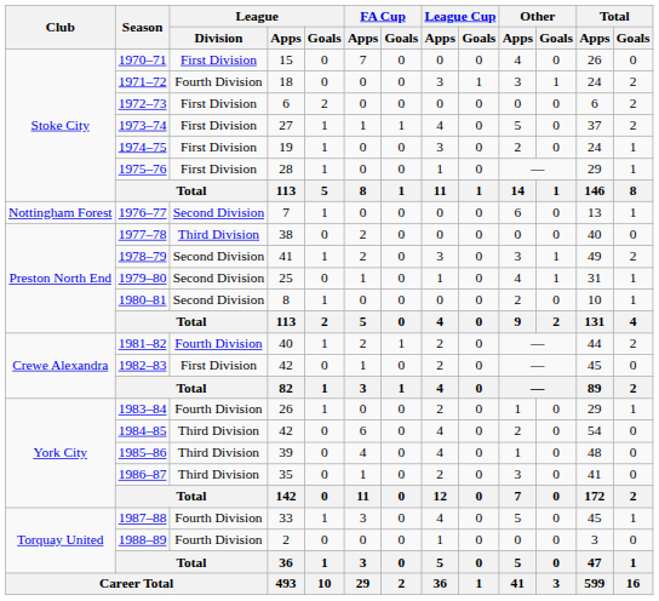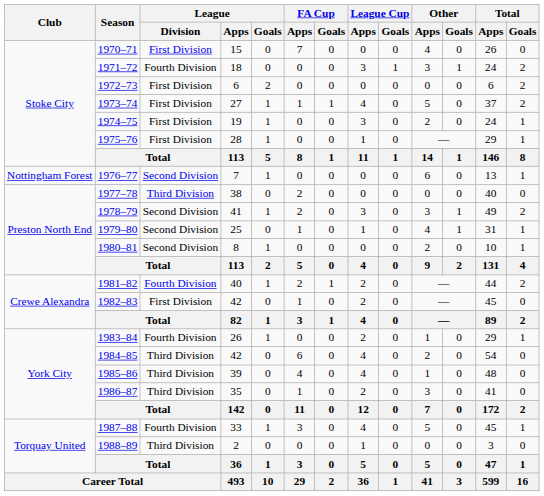1988–89 | League / Division: Fourth Division -> Third Division
